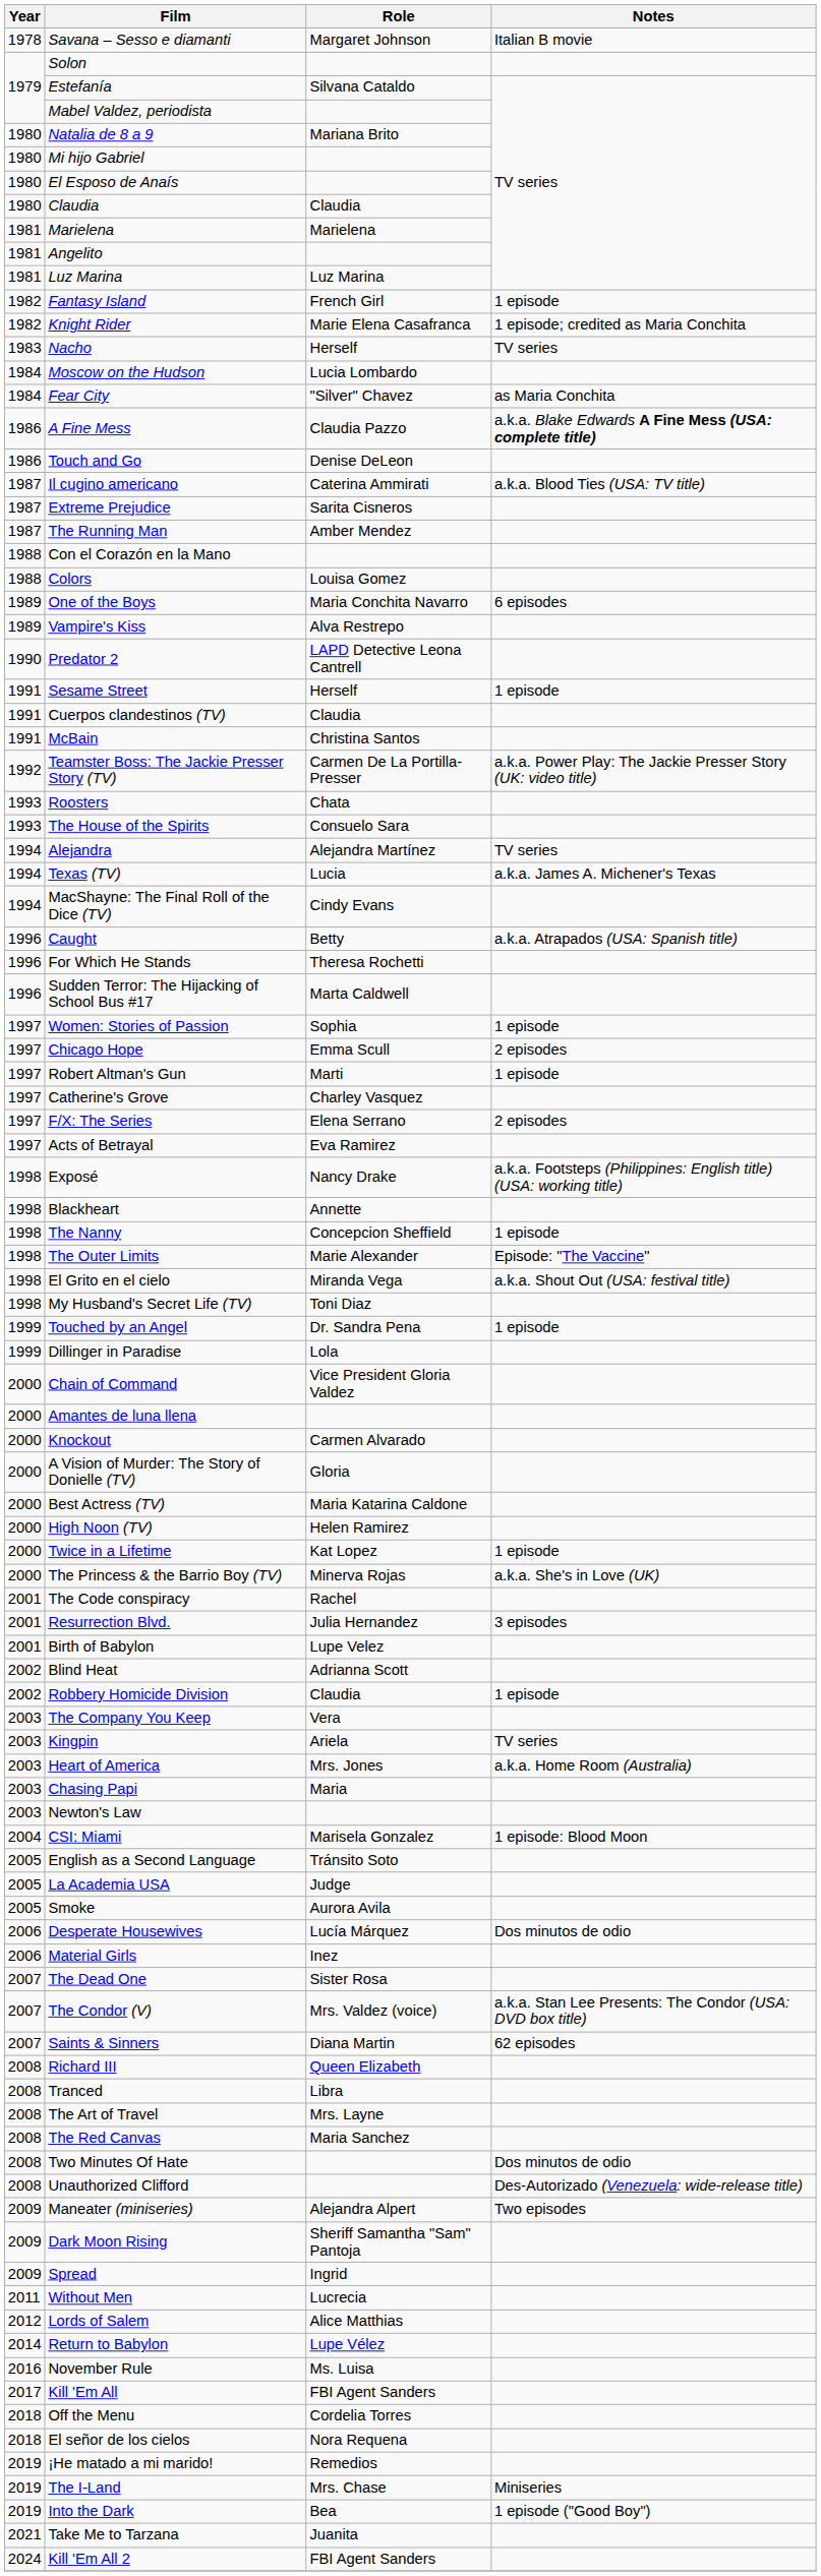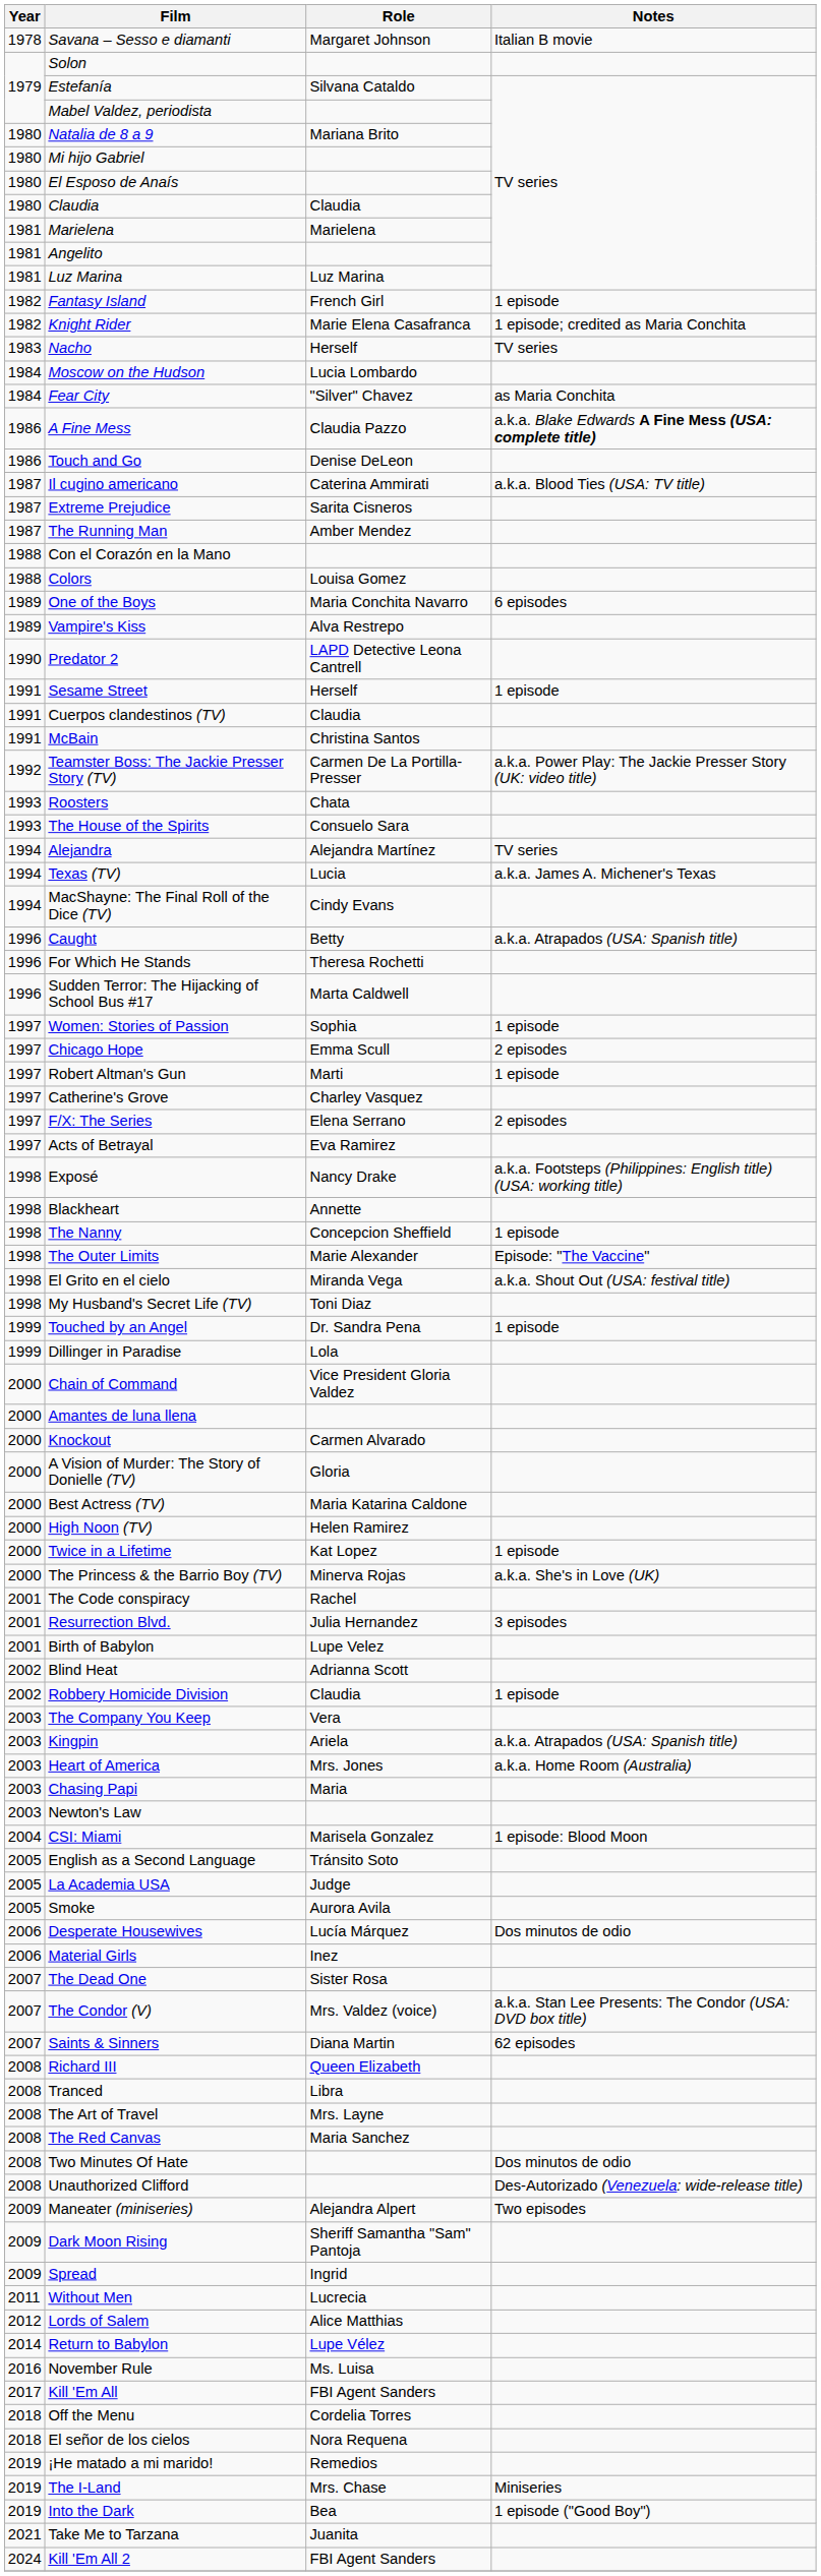Kingpin | Notes: TV series -> a.k.a. Atrapados (USA: Spanish title)
